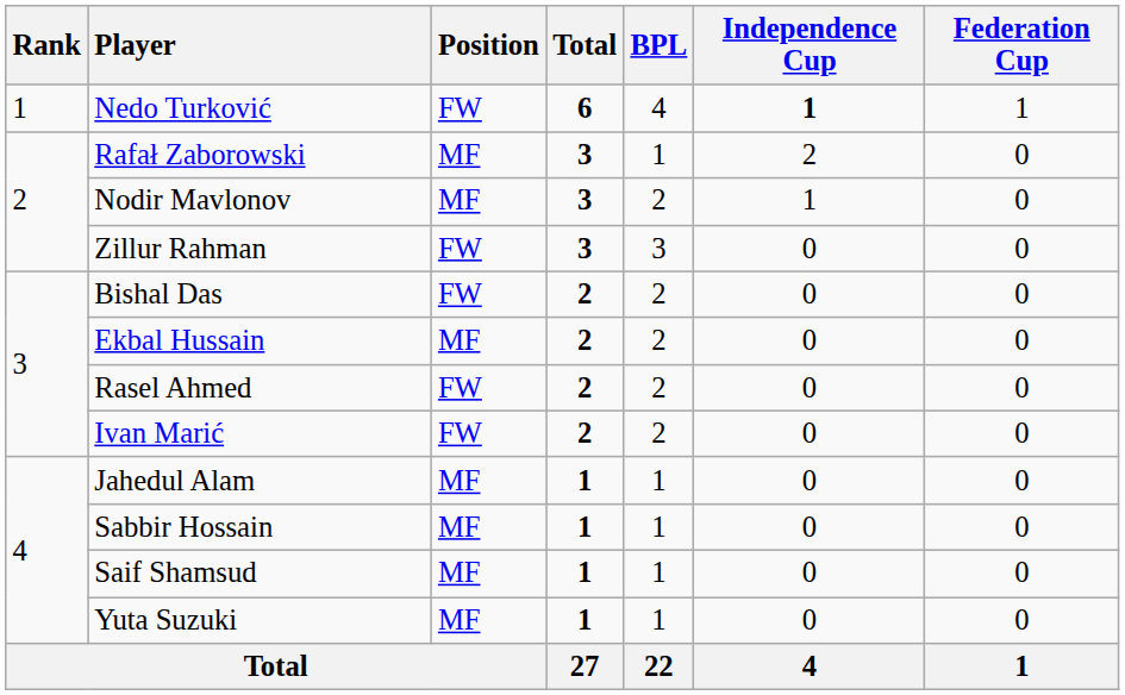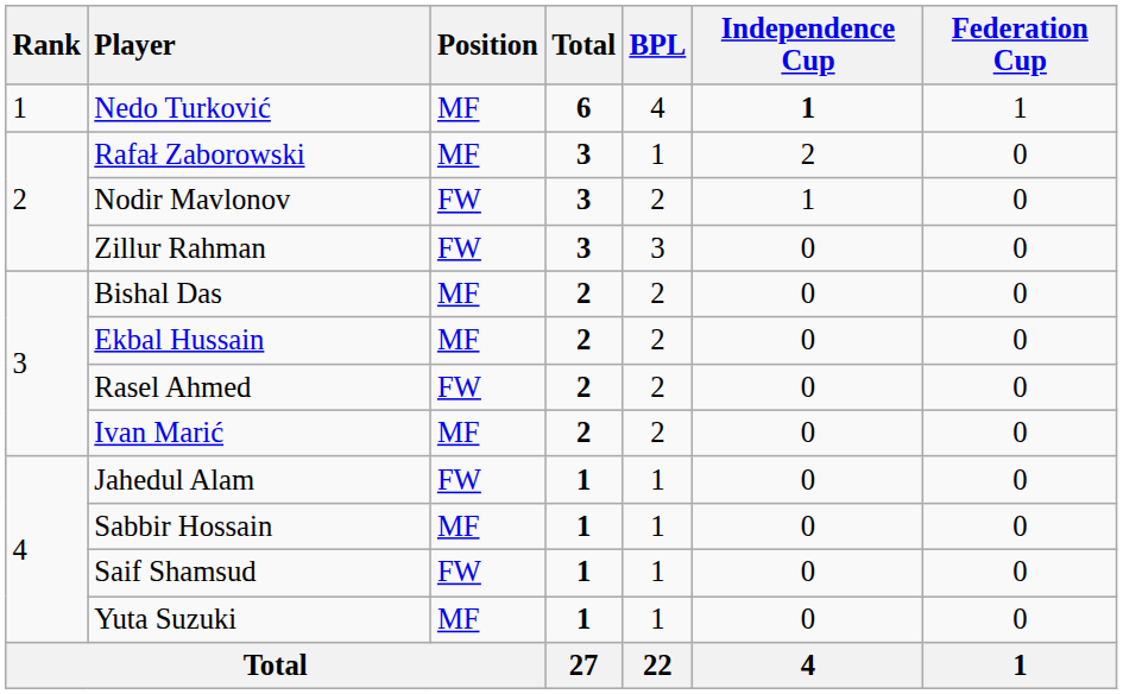Nedo Turković | Position: FW -> MF
Nodir Mavlonov | Position: MF -> FW
Bishal Das | Position: FW -> MF
Ivan Marić | Position: FW -> MF
Jahedul Alam | Position: MF -> FW
Saif Shamsud | Position: MF -> FW
